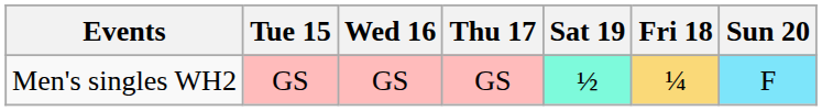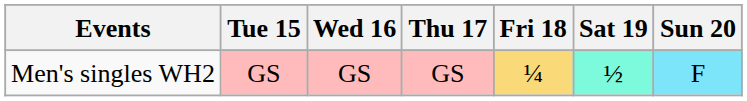columns swapped: Fri 18 <-> Sat 19
